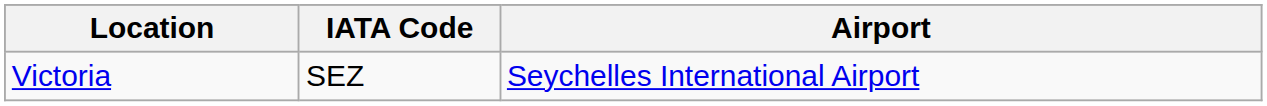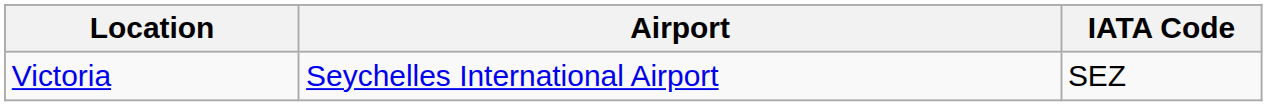columns swapped: Airport <-> IATA Code
